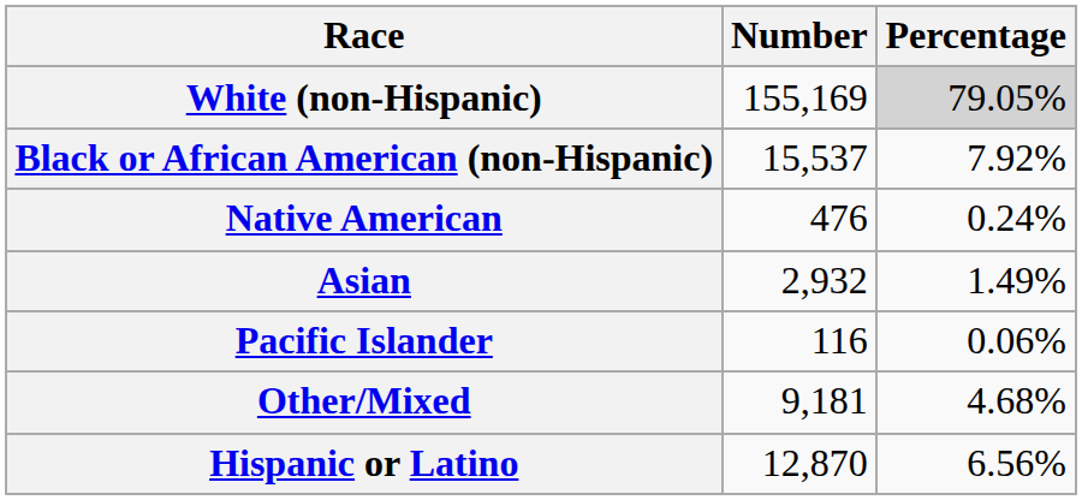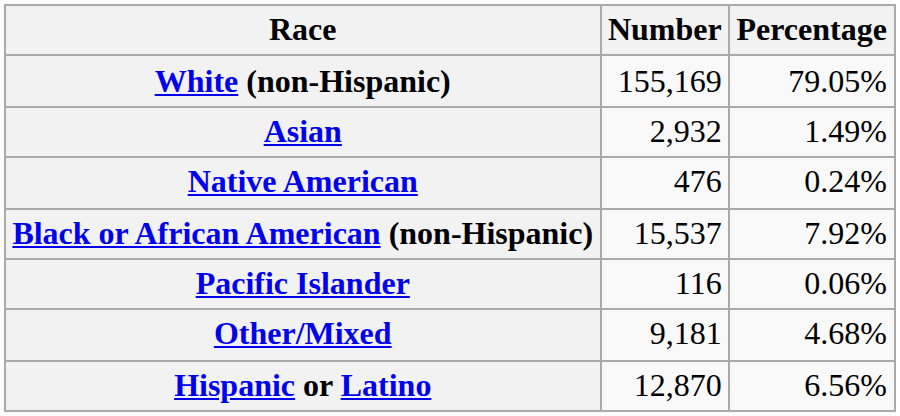White (non-Hispanic) | Percentage: lightgrey background -> no background
rows swapped: Black or African American (non-Hispanic) <-> Asian
